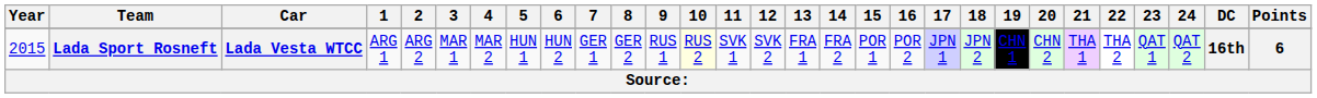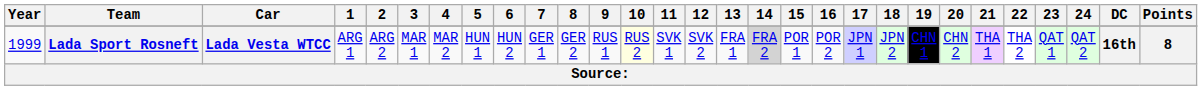Lada Sport Rosneft | Year: 2015 -> 1999
Lada Sport Rosneft | 14: no background -> lightgrey background
Lada Sport Rosneft | Points: 6 -> 8
